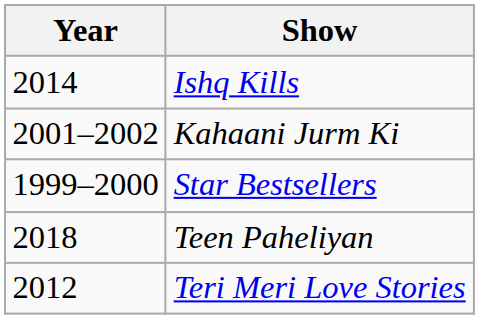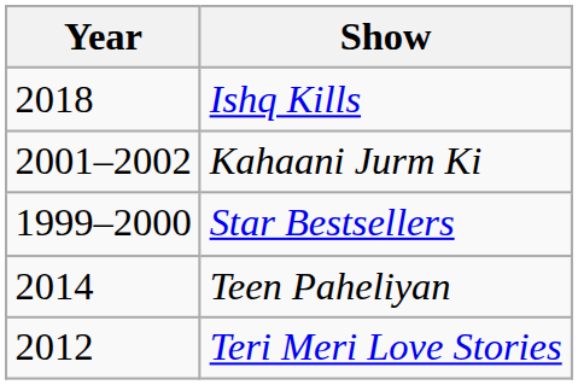Ishq Kills | Year: 2014 -> 2018
Teen Paheliyan | Year: 2018 -> 2014
